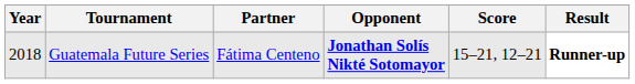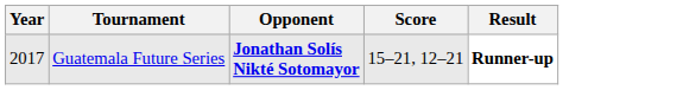- column: Partner | Fátima Centeno
Guatemala Future Series | Year: 2018 -> 2017
